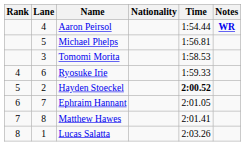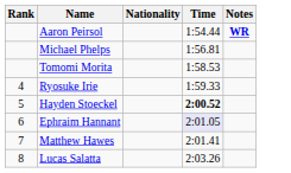- column: Lane | 4 | 5 | 3 | 6 | 2 | 7 | 8 | 1
Ephraim Hannant | Time: no background -> lavender background
